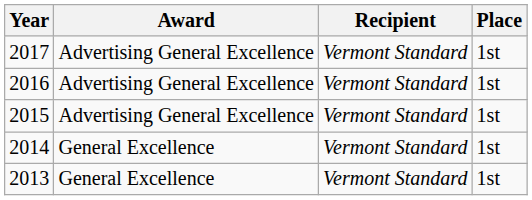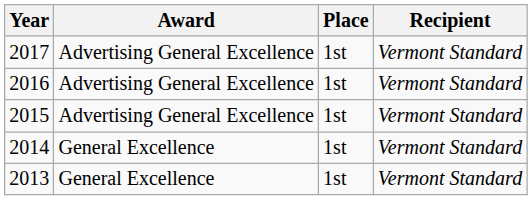columns swapped: Place <-> Recipient
